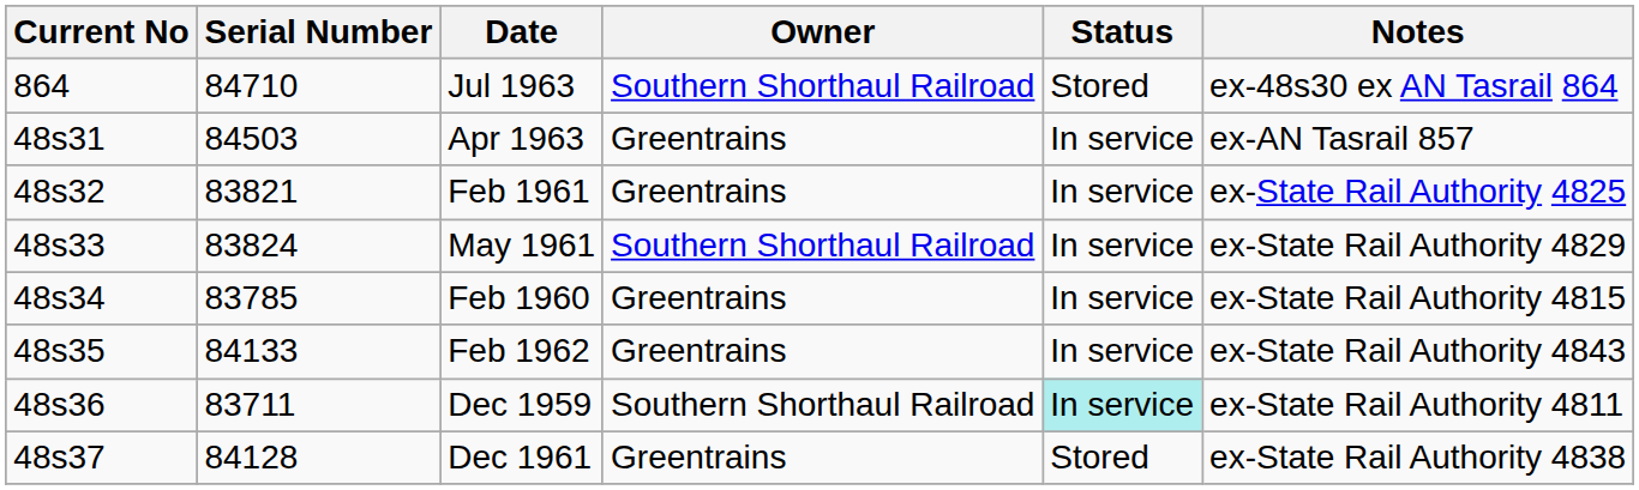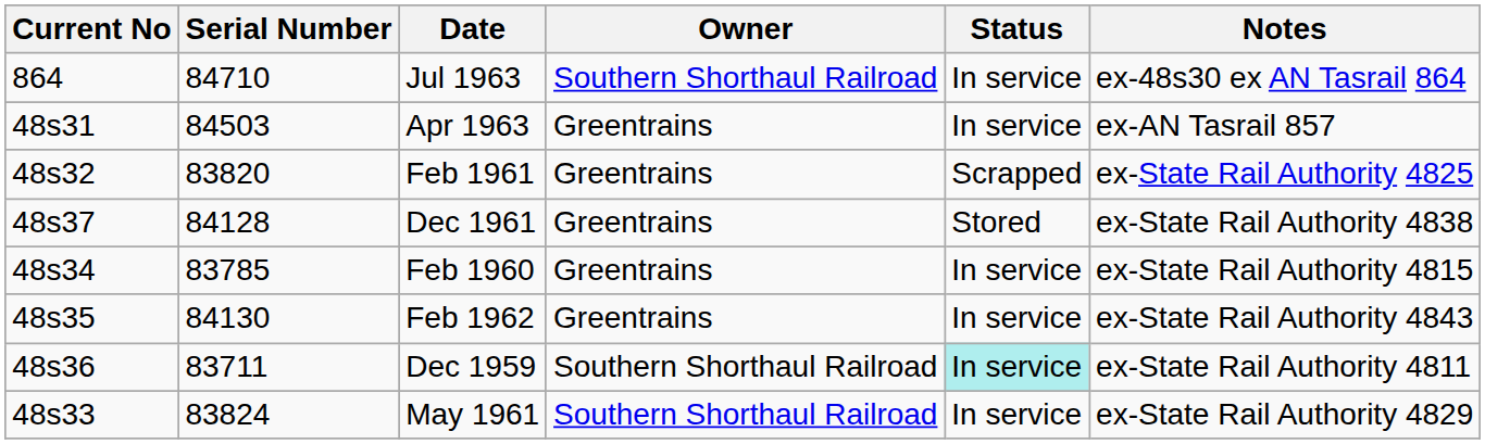Jul 1963 | Status: Stored -> In service
Feb 1961 | Serial Number: 83821 -> 83820
Feb 1961 | Status: In service -> Scrapped
rows swapped: May 1961 <-> Dec 1961
Feb 1962 | Serial Number: 84133 -> 84130
